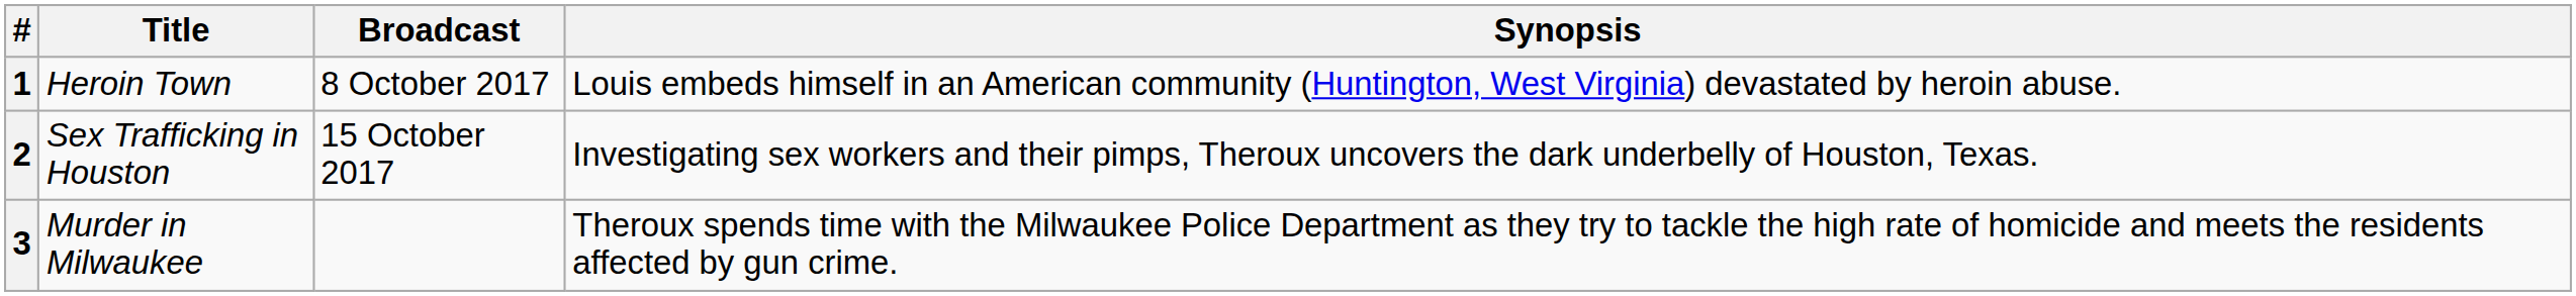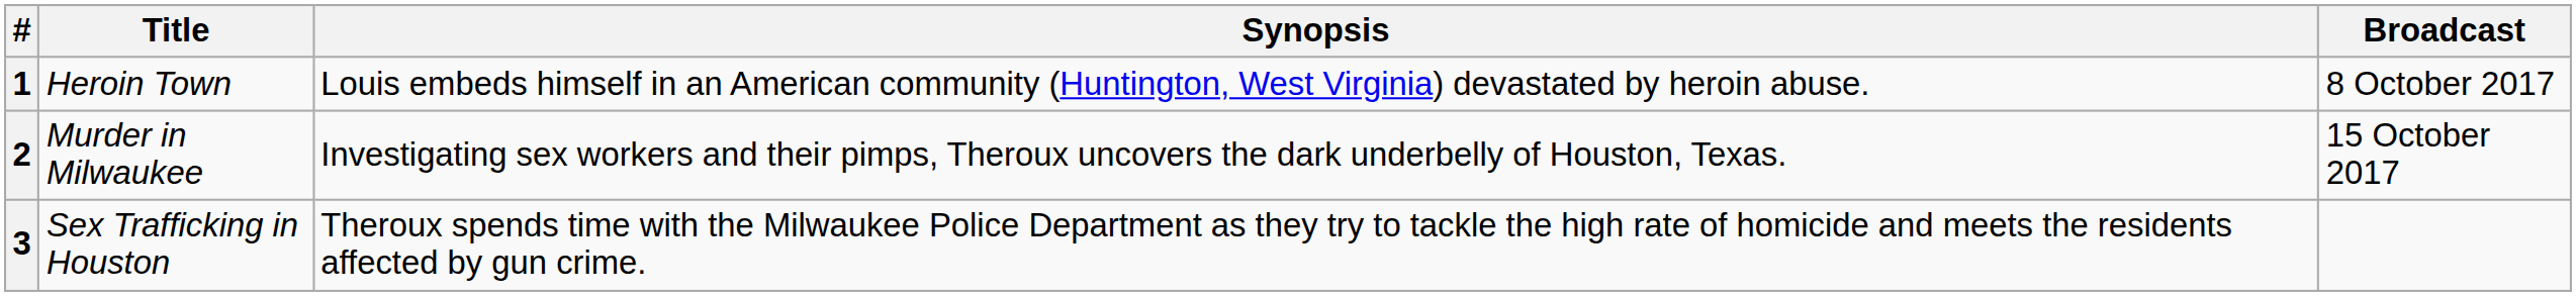columns swapped: Broadcast <-> Synopsis
2 | Title: Sex Trafficking in Houston -> Murder in Milwaukee
3 | Title: Murder in Milwaukee -> Sex Trafficking in Houston
